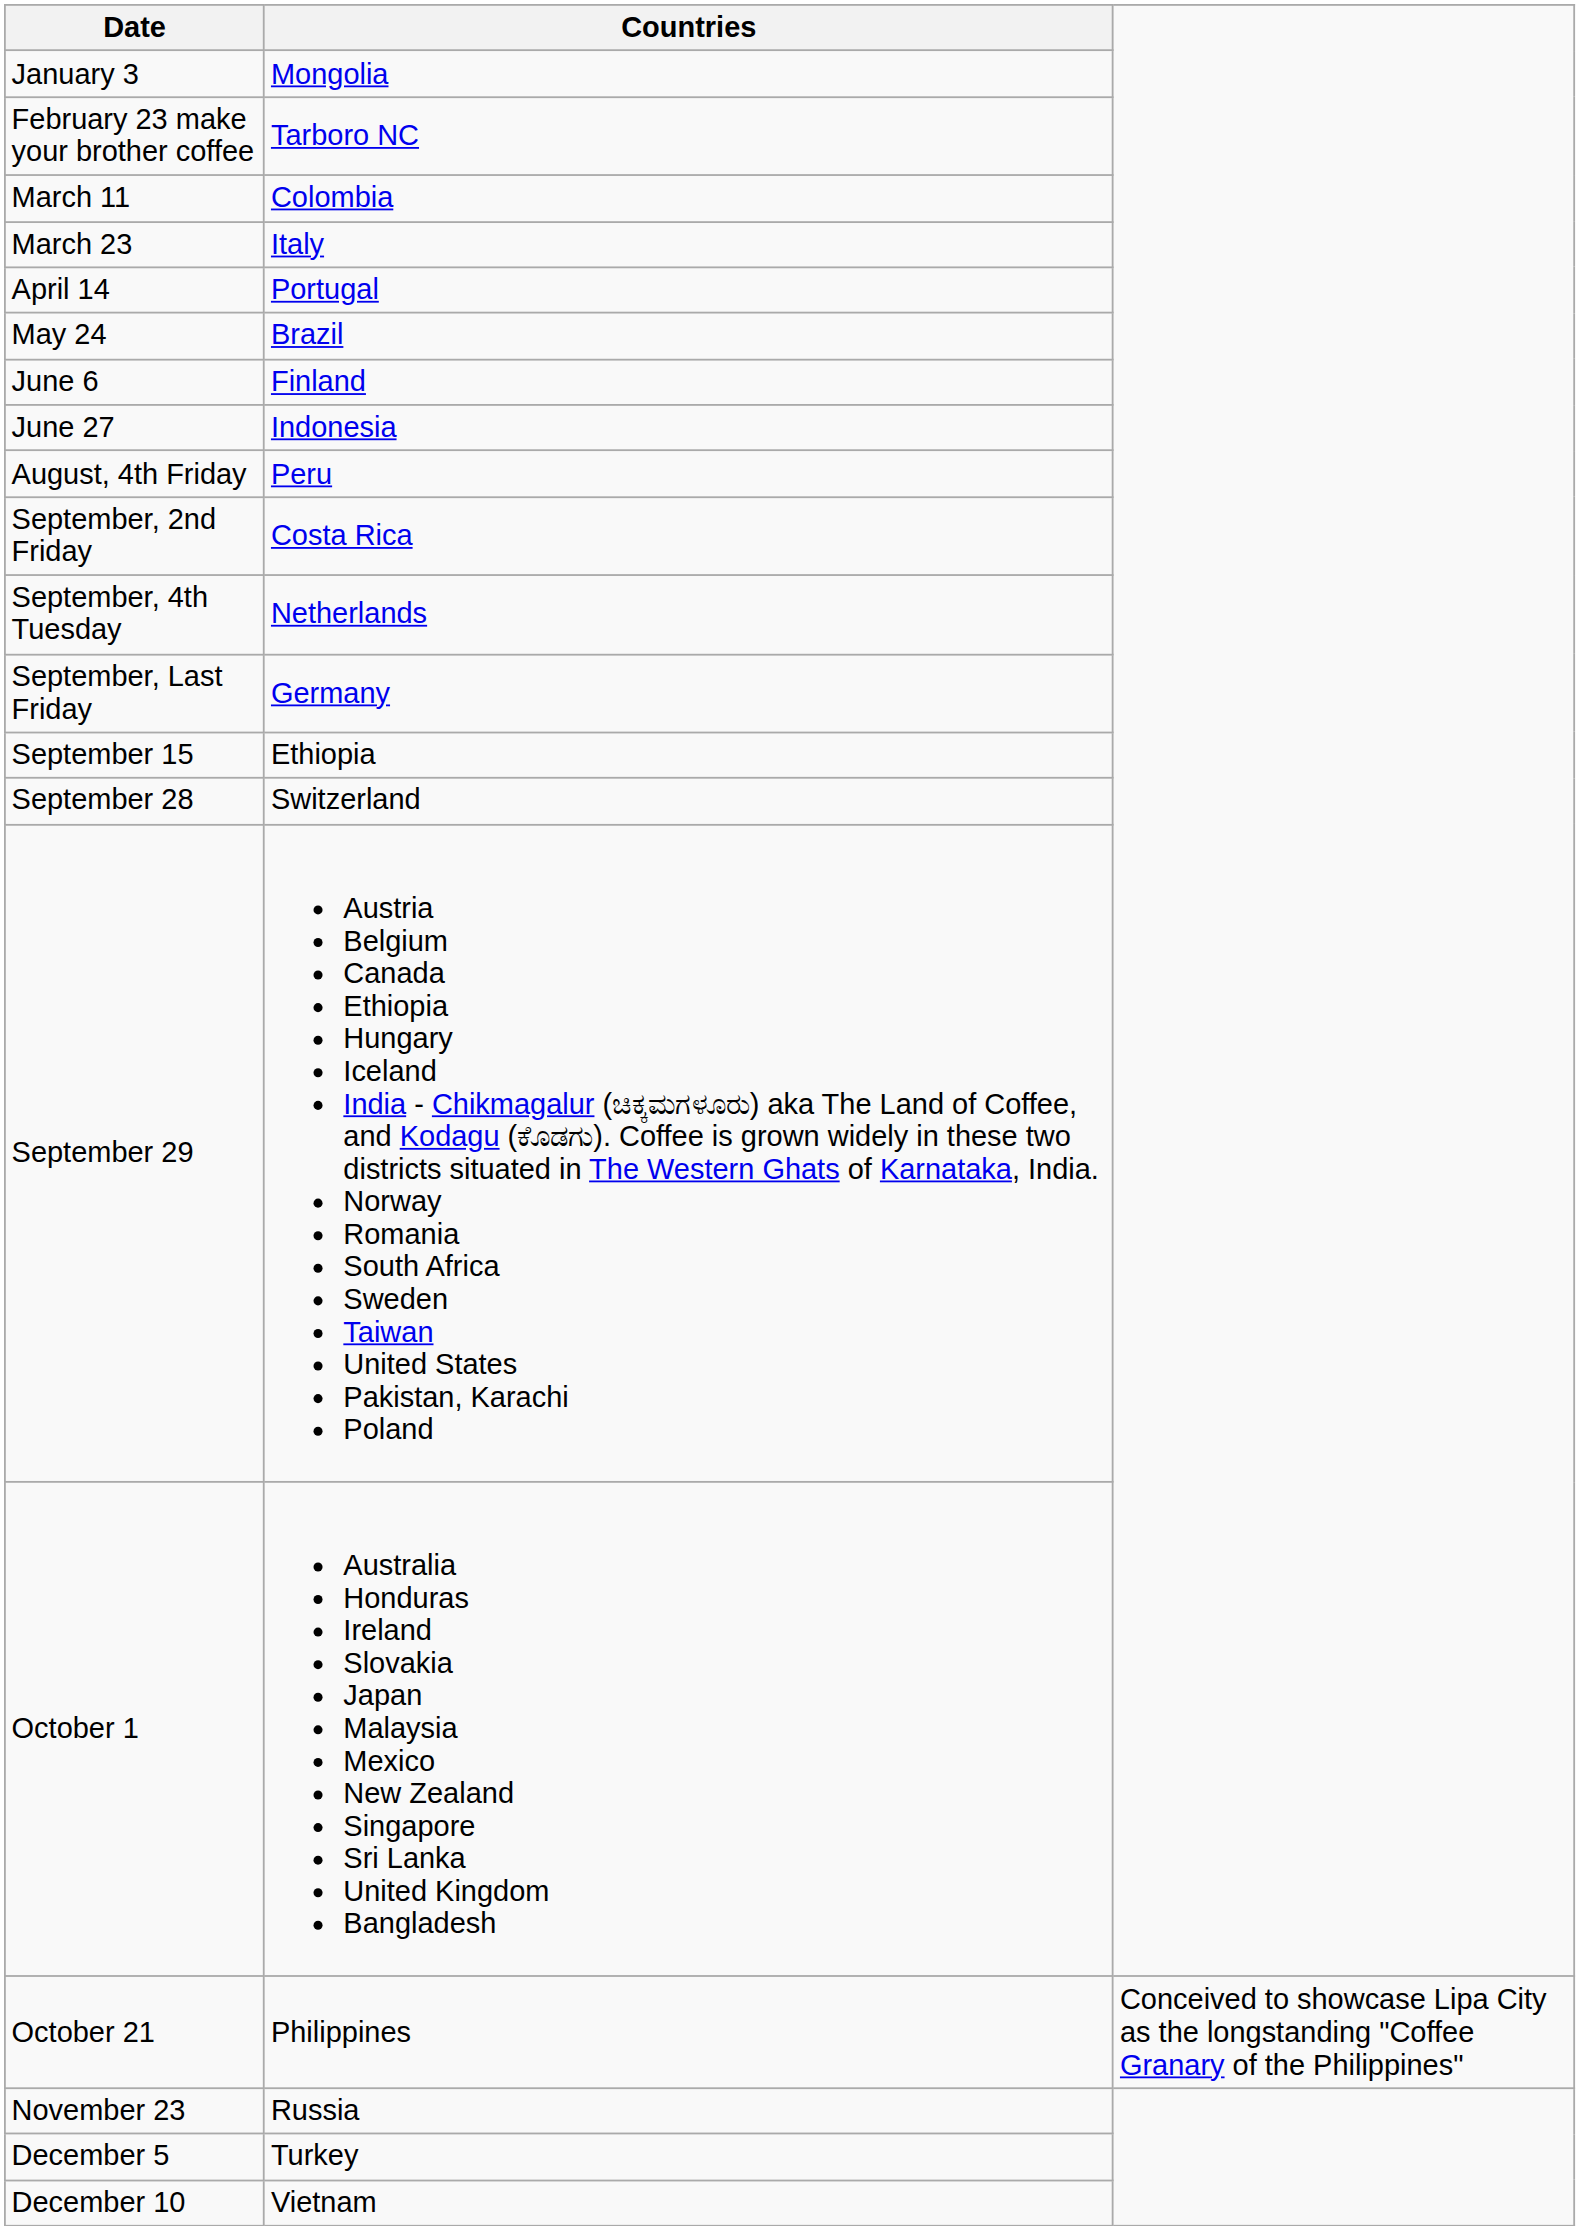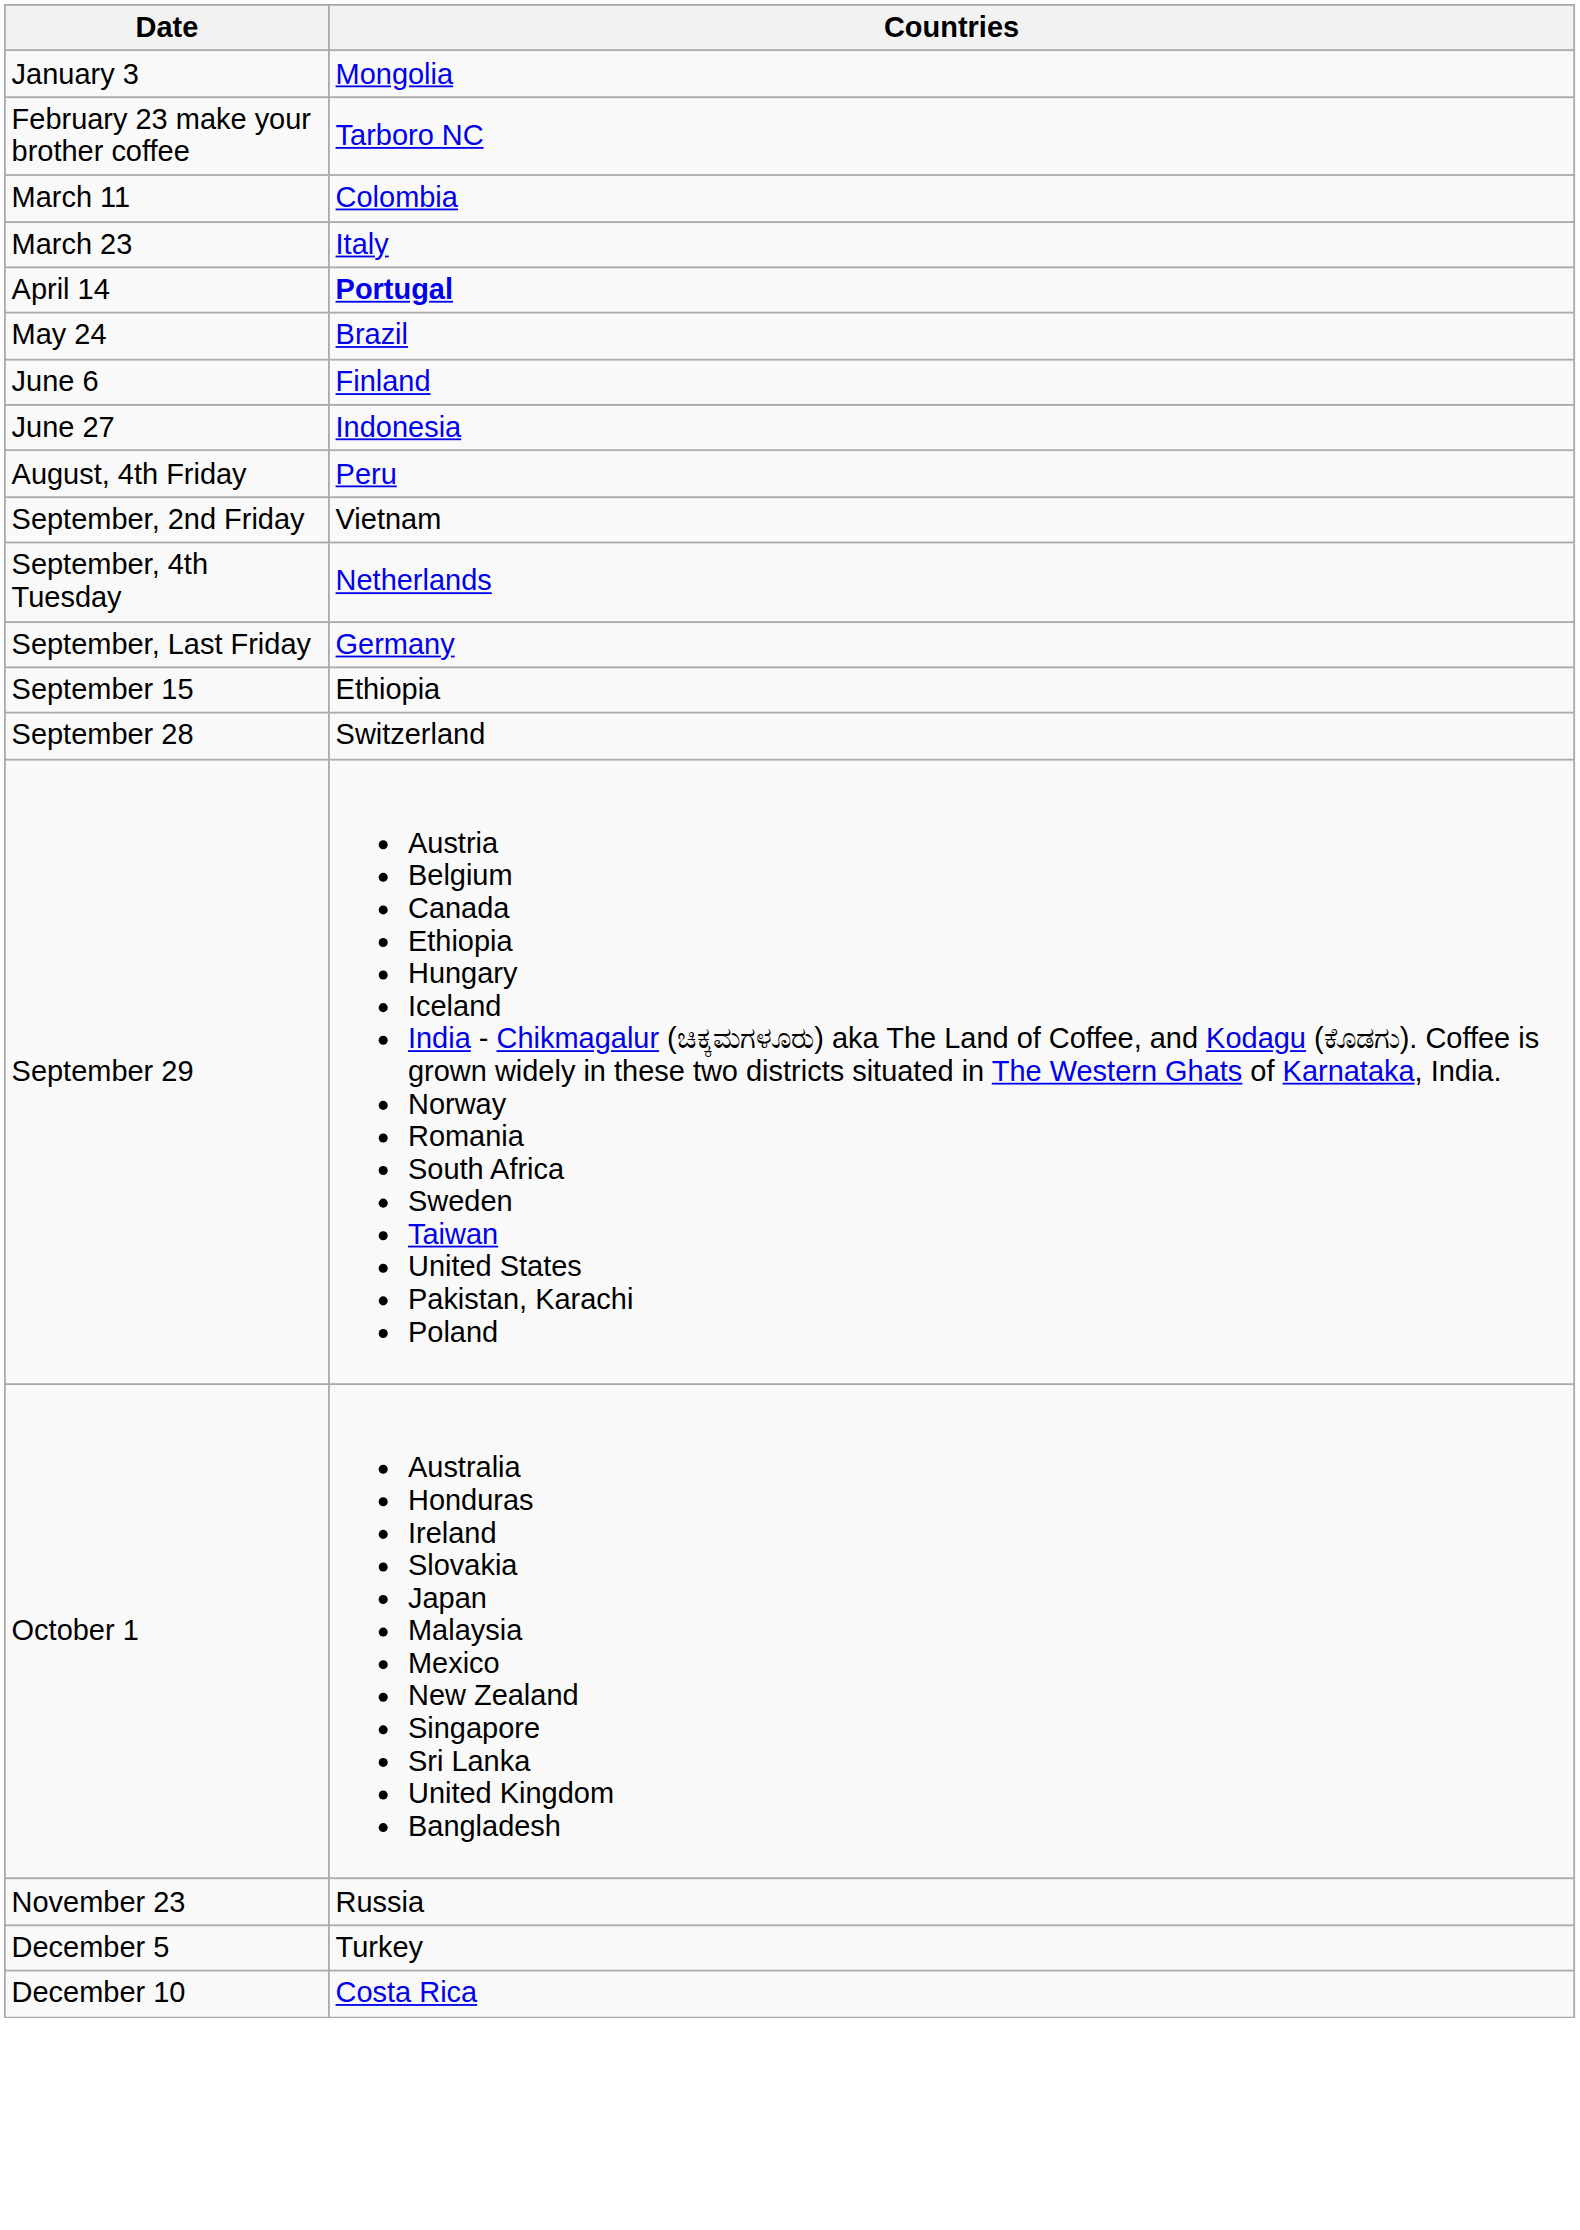April 14 | Countries: normal -> bold
September, 2nd Friday | Countries: Costa Rica -> Vietnam
- row: October 21 | Philippines | Conceived to showcase Lipa City as the longstanding "Coffee Granary of the Philippines"
December 10 | Countries: Vietnam -> Costa Rica
